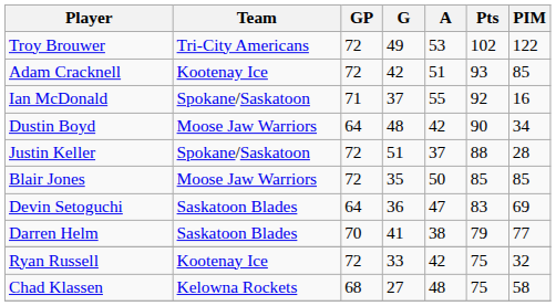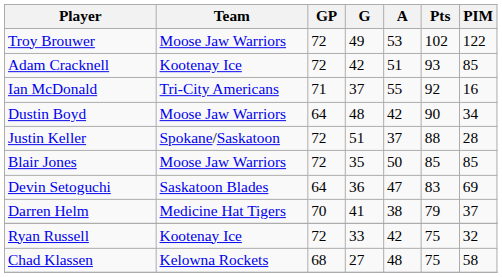Troy Brouwer | Team: Tri-City Americans -> Moose Jaw Warriors
Ian McDonald | Team: Spokane/Saskatoon -> Tri-City Americans
Darren Helm | Team: Saskatoon Blades -> Medicine Hat Tigers
Darren Helm | PIM: 77 -> 37
